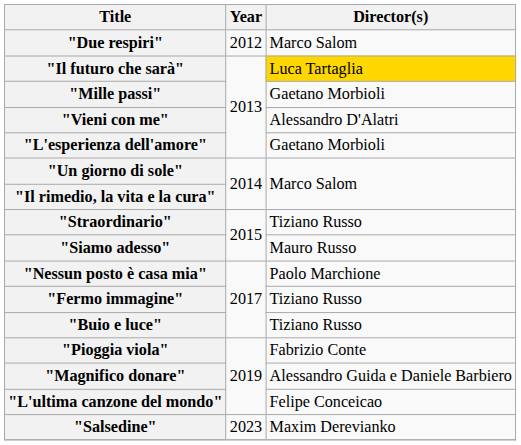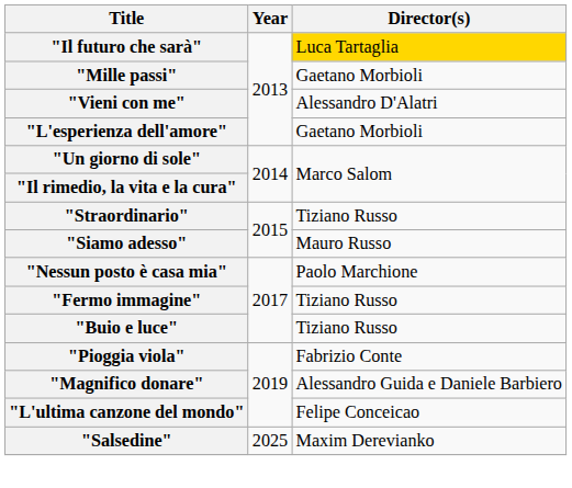- row: "Due respiri" | 2012 | Marco Salom
"Salsedine" | Year: 2023 -> 2025
